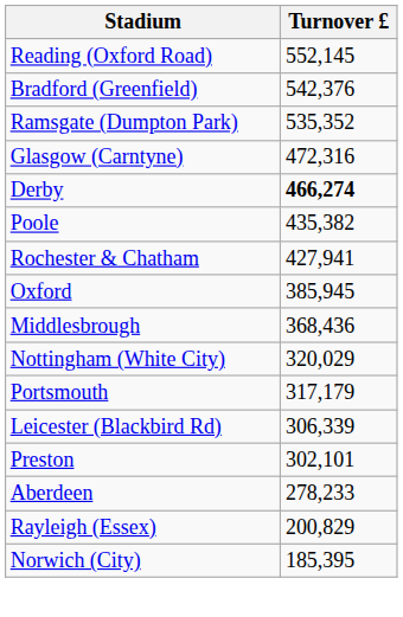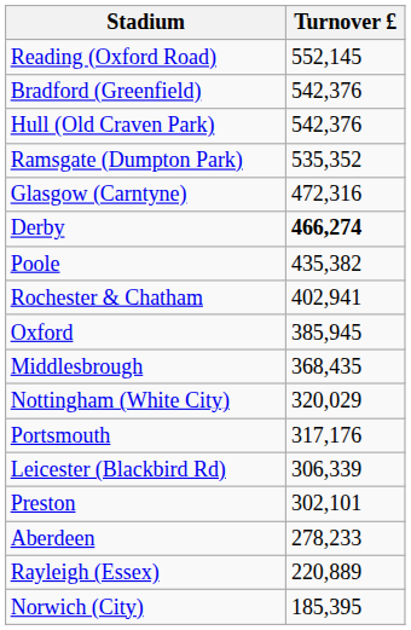+ row: Hull (Old Craven Park) | 542,376
Rochester & Chatham | Turnover £: 427,941 -> 402,941
Middlesbrough | Turnover £: 368,436 -> 368,435
Portsmouth | Turnover £: 317,179 -> 317,176
Rayleigh (Essex) | Turnover £: 200,829 -> 220,889
